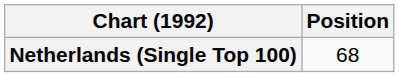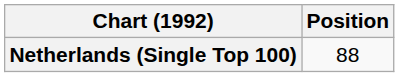Netherlands (Single Top 100) | Position: 68 -> 88
